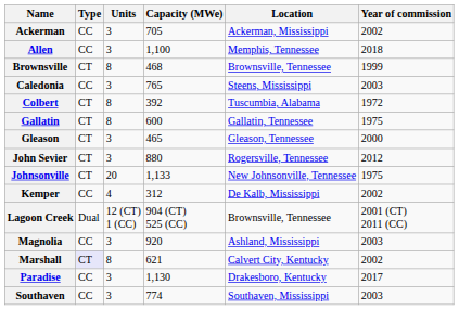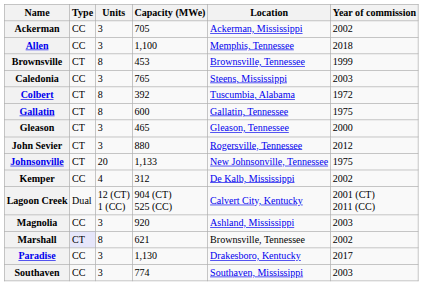Brownsville | Capacity (MWe): 468 -> 453
Lagoon Creek | Location: Brownsville, Tennessee -> Calvert City, Kentucky
Marshall | Location: Calvert City, Kentucky -> Brownsville, Tennessee
